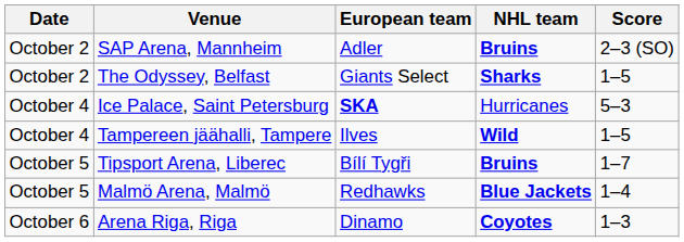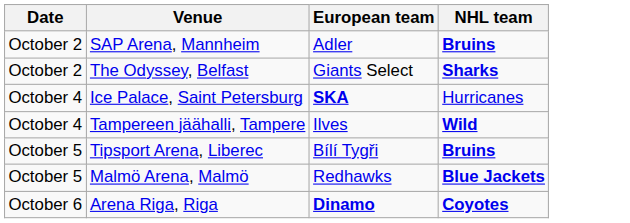- column: Score | 2–3 (SO) | 1–5 | 5–3 | 1–5 | 1–7 | 1–4 | 1–3
Arena Riga, Riga | European team: normal -> bold
